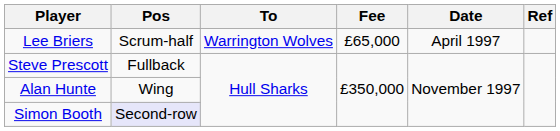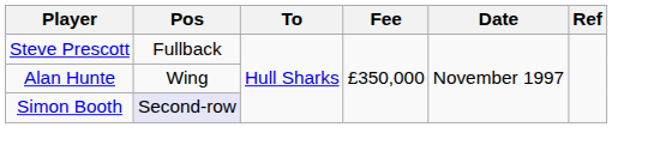- row: Lee Briers | Scrum-half | Warrington Wolves | £65,000 | April 1997
